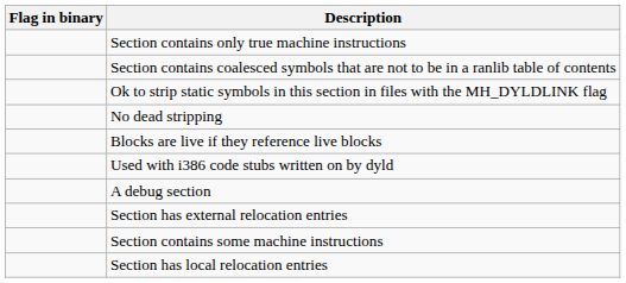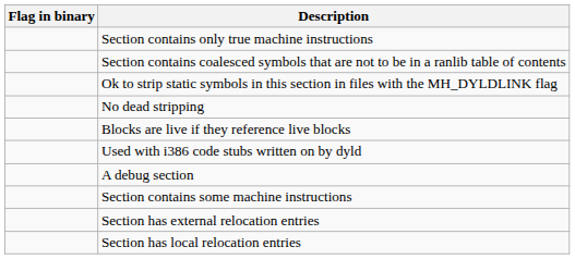rows swapped: Section contains some machine instructions <-> Section has external relocation entries
